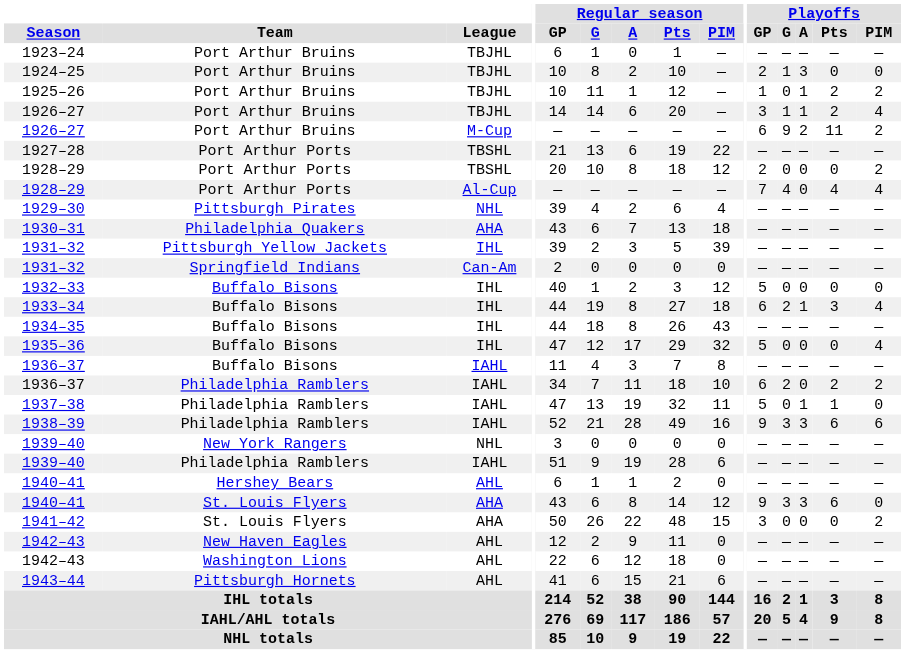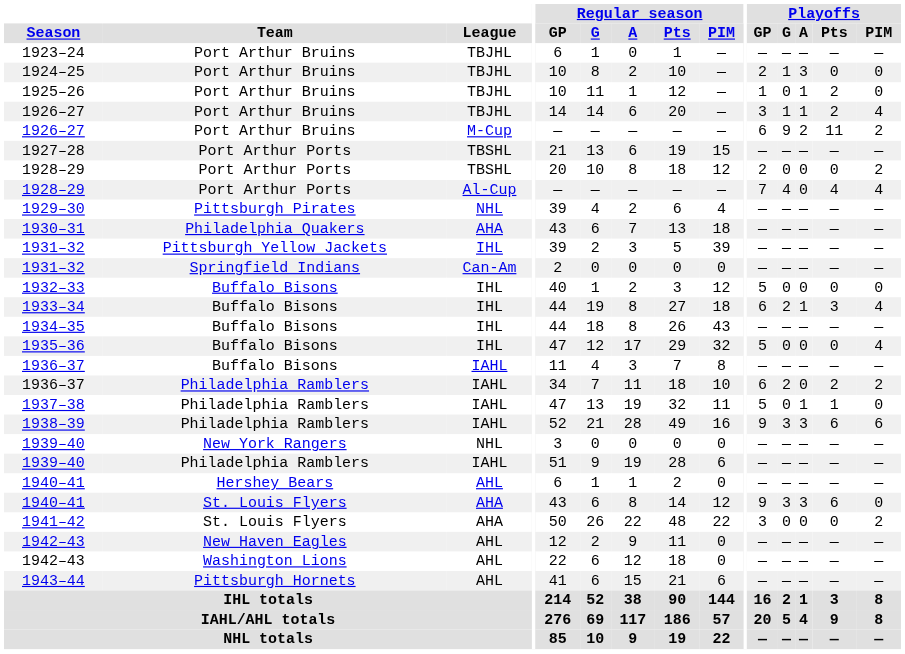1925–26 | Playoffs / PIM: 2 -> 0
1927–28 | Regular season / PIM: 22 -> 15
1941–42 | Regular season / PIM: 15 -> 22
